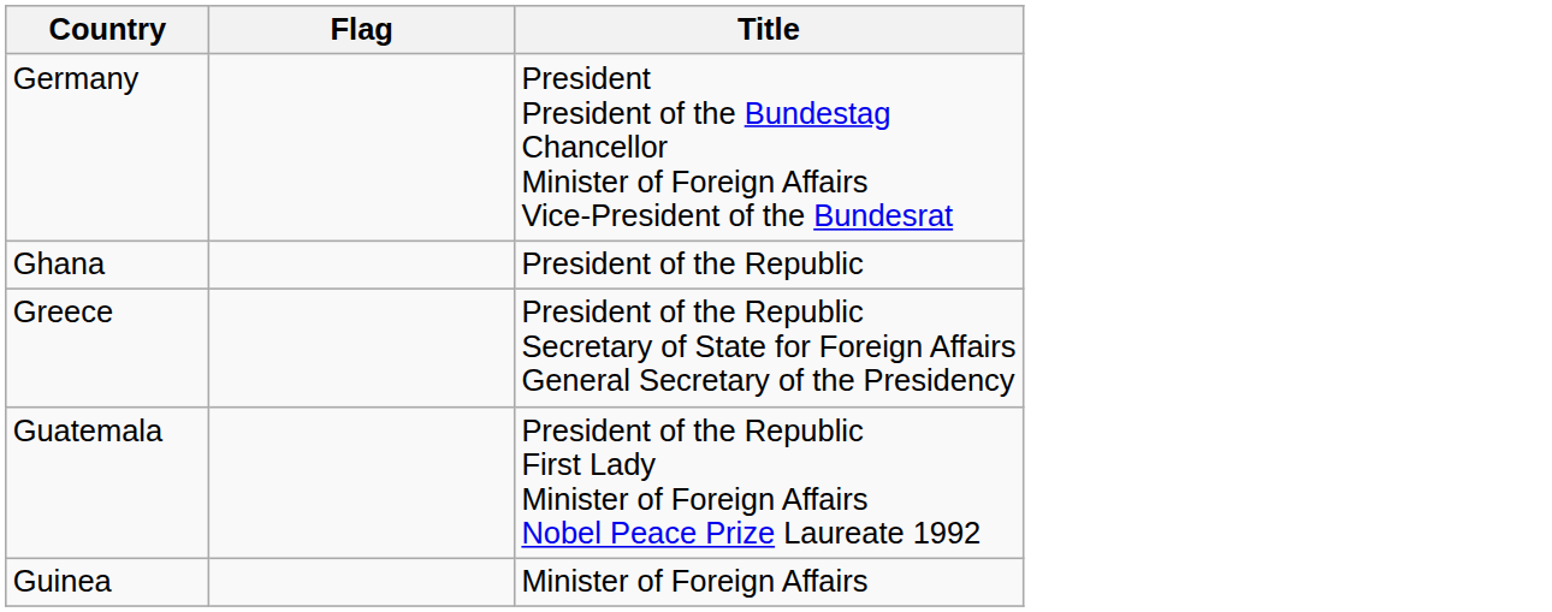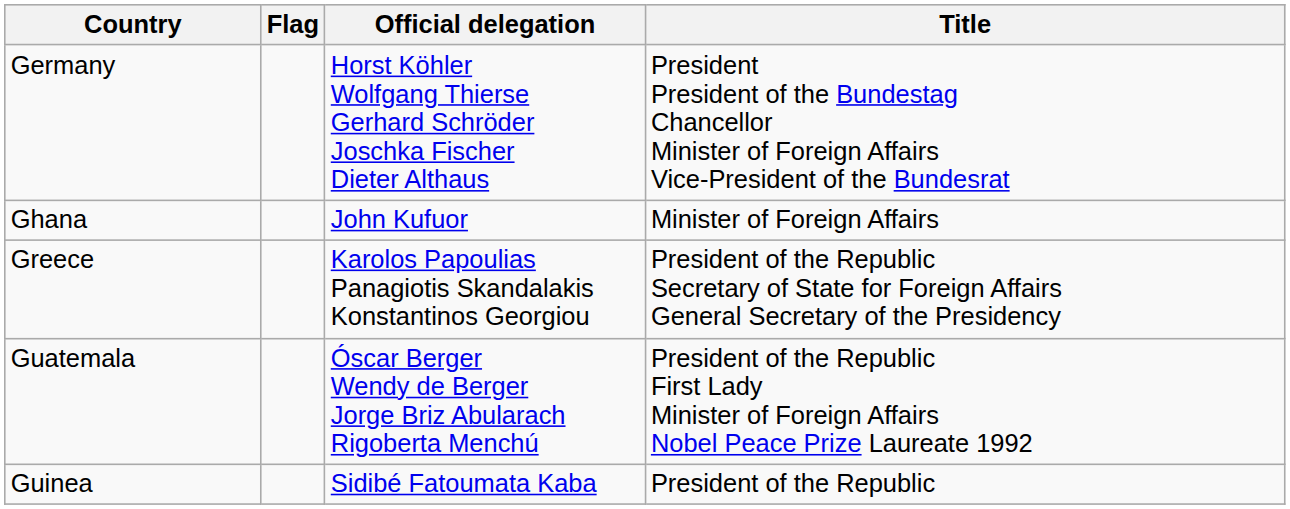+ column: Official delegation | Horst Köhler Wolfgang Thierse Gerhard Schröder Joschka Fischer Dieter Althaus | John Kufuor | Karolos Papoulias Panagiotis Skandalakis Konstantinos Georgiou | Óscar Berger Wendy de Berger Jorge Briz Abularach Rigoberta Menchú | Sidibé Fatoumata Kaba
Ghana | Title: President of the Republic -> Minister of Foreign Affairs
Guinea | Title: Minister of Foreign Affairs -> President of the Republic
